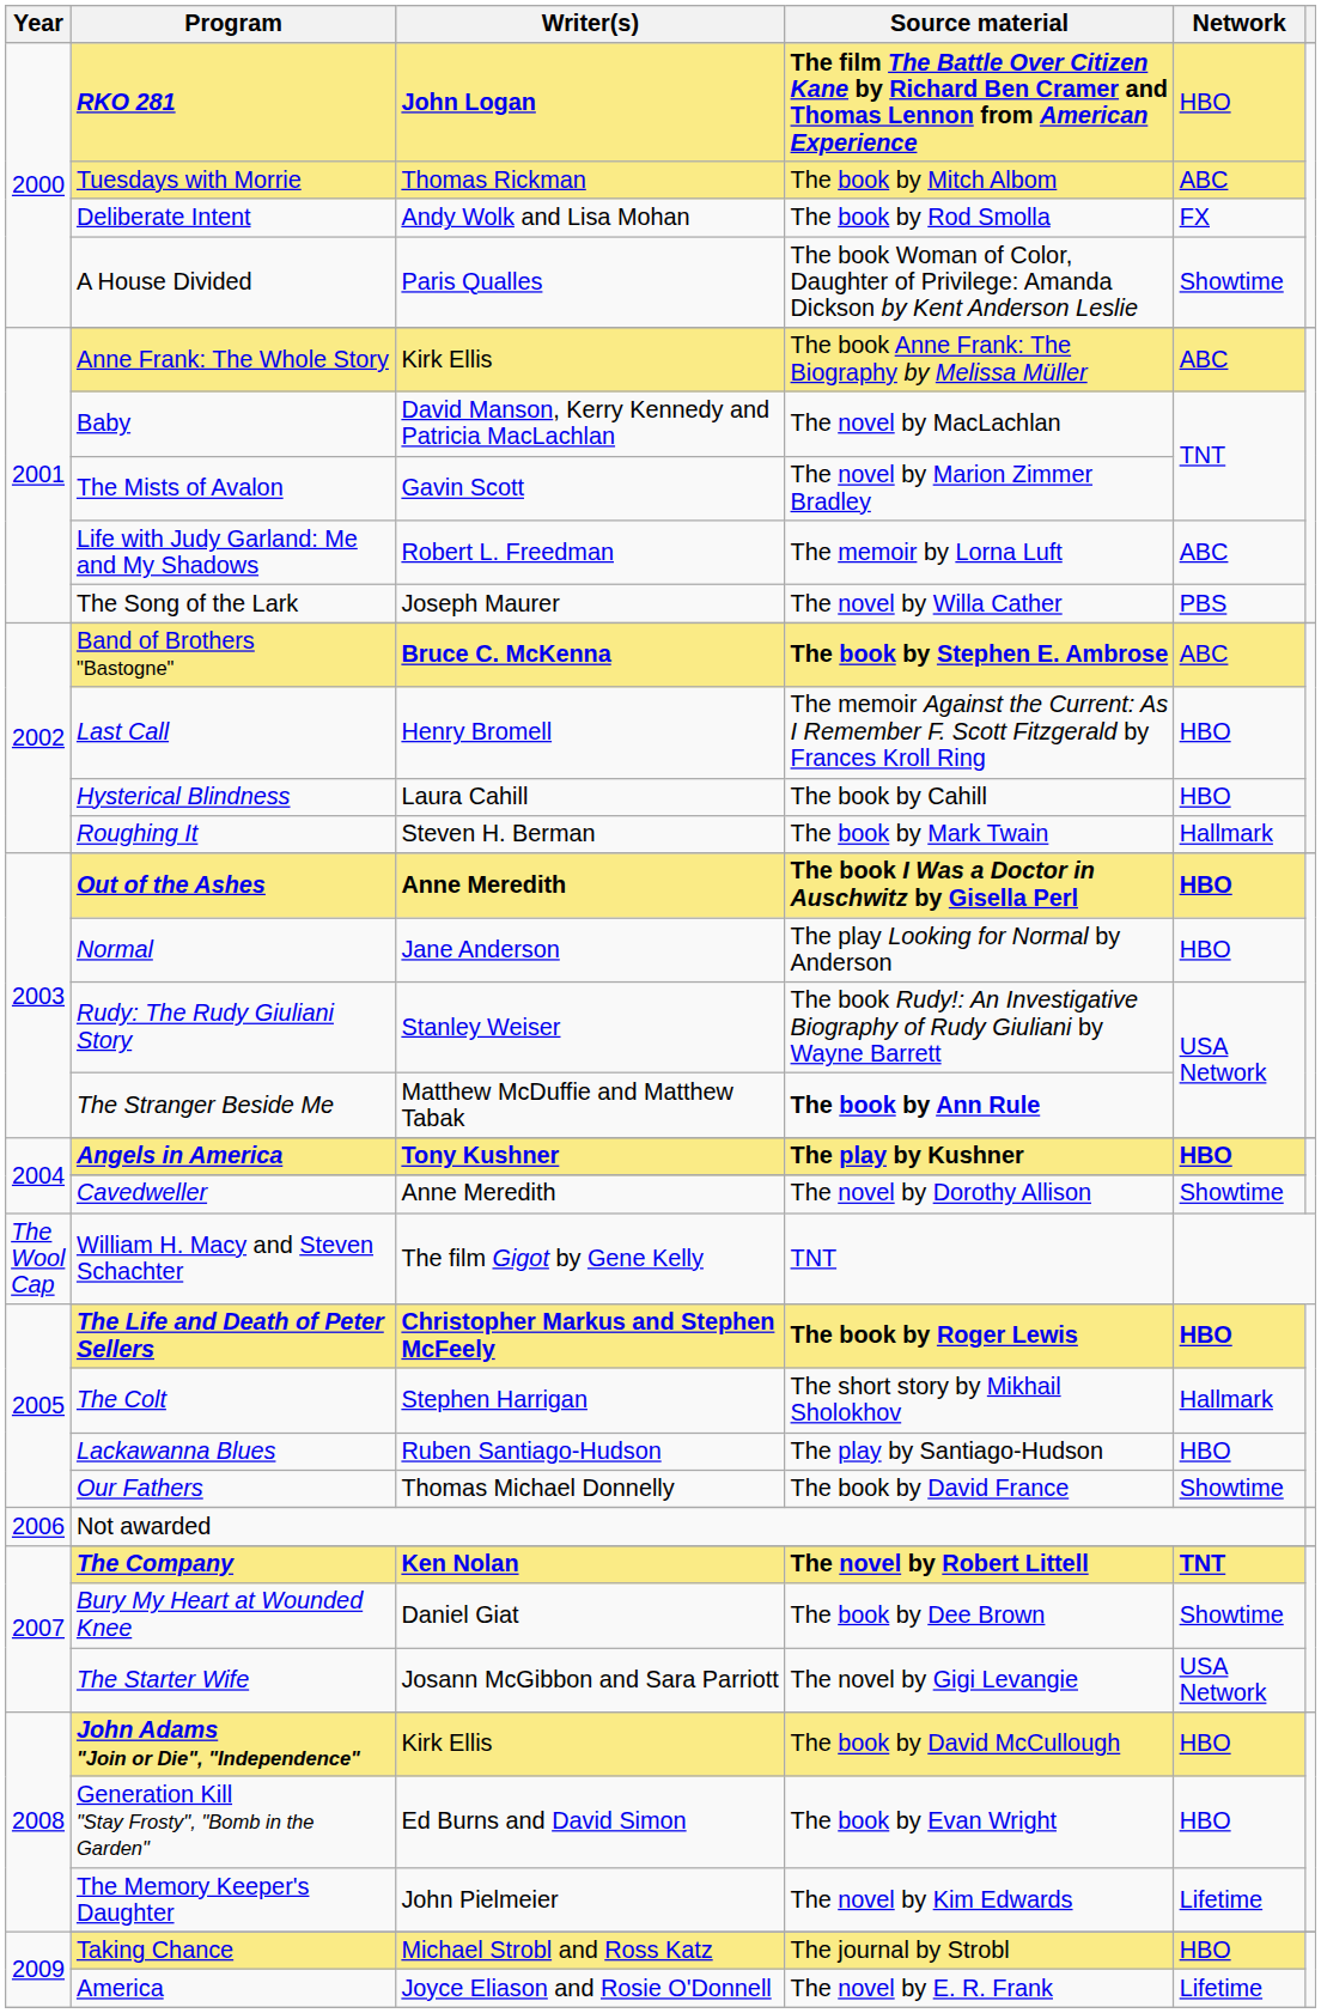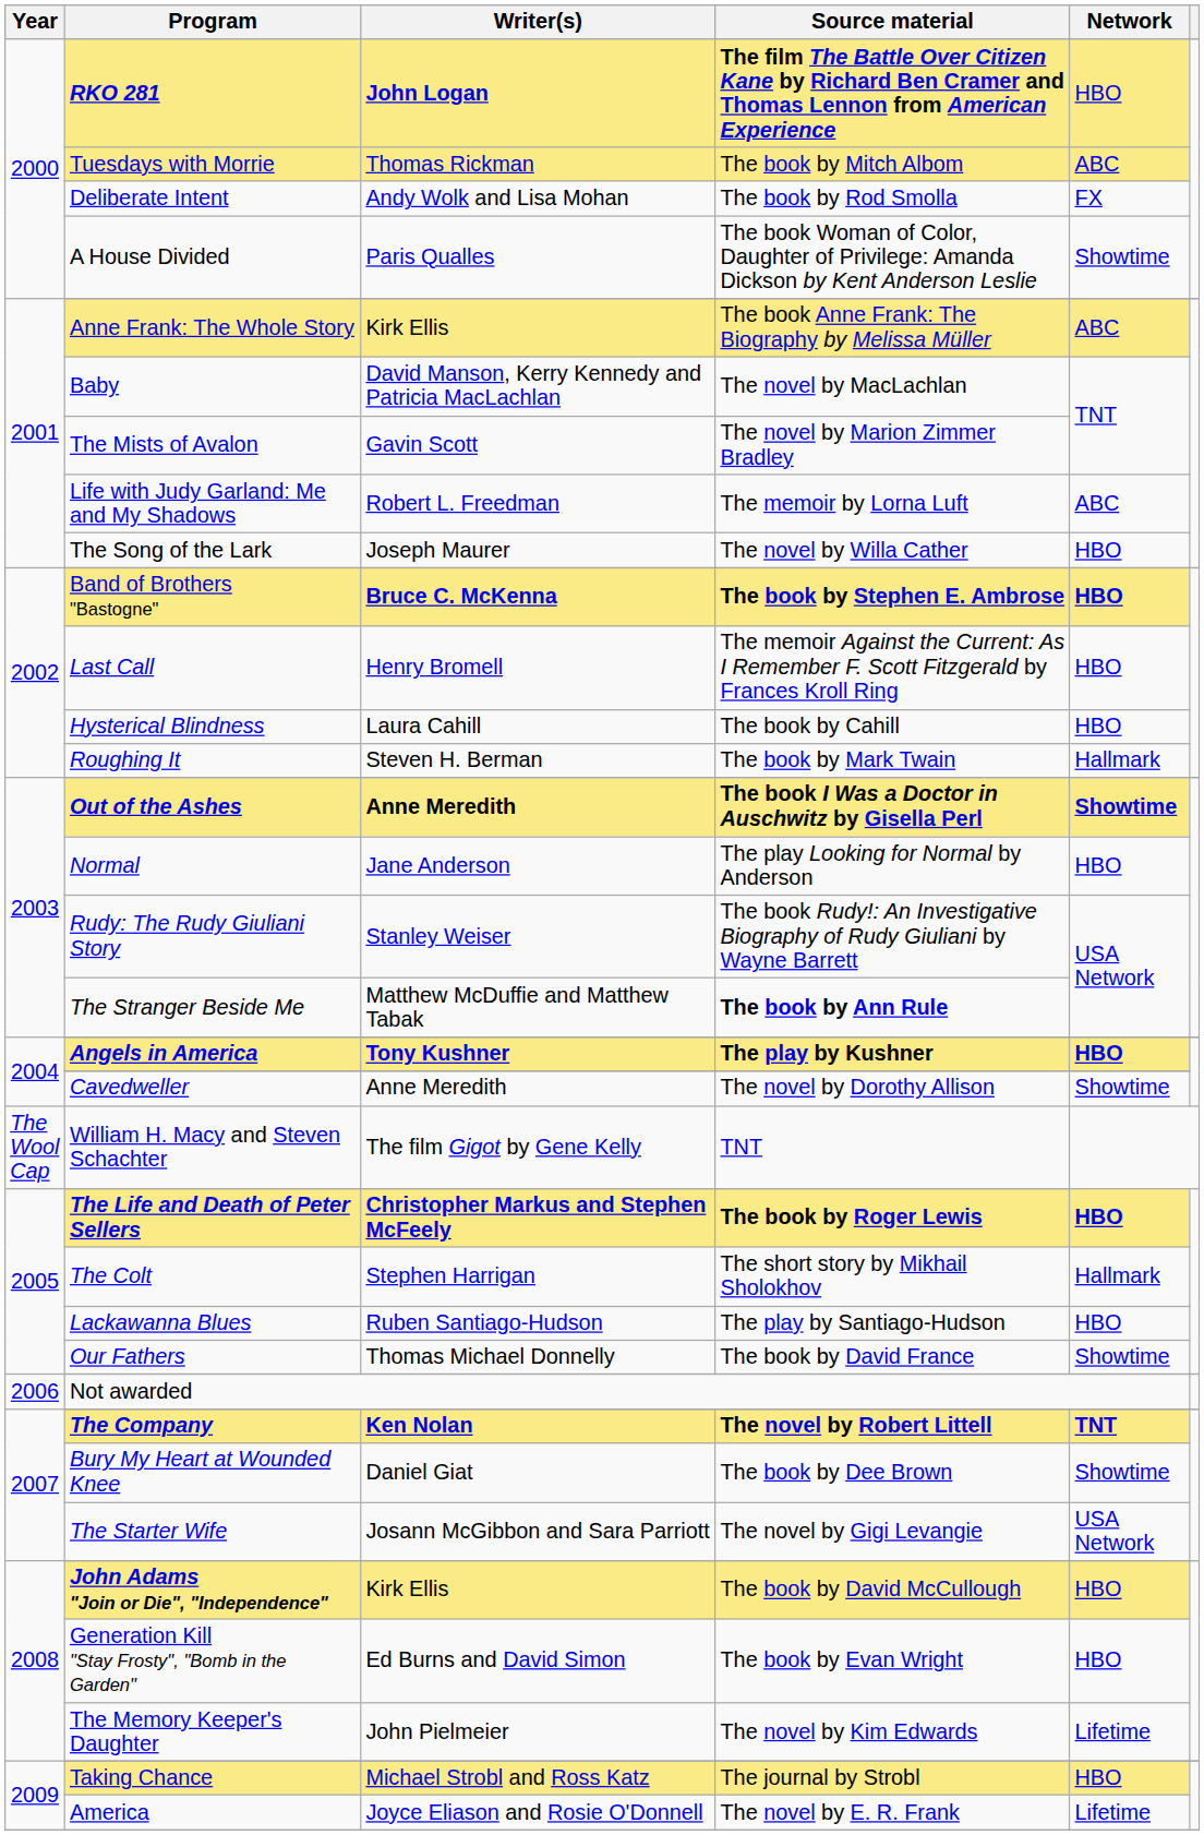The Song of the Lark | Network: PBS -> HBO
Band of Brothers "Bastogne" | Network: ABC -> HBO
Out of the Ashes | Network: HBO -> Showtime
